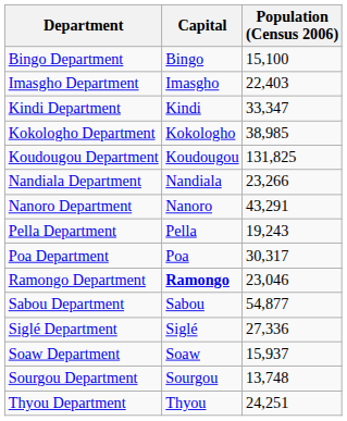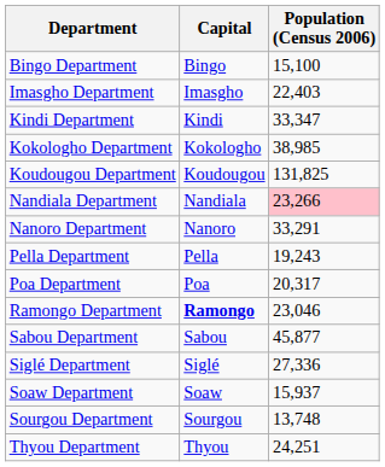Nandiala Department | Population (Census 2006): no background -> pink background
Nanoro Department | Population (Census 2006): 43,291 -> 33,291
Poa Department | Population (Census 2006): 30,317 -> 20,317
Sabou Department | Population (Census 2006): 54,877 -> 45,877
